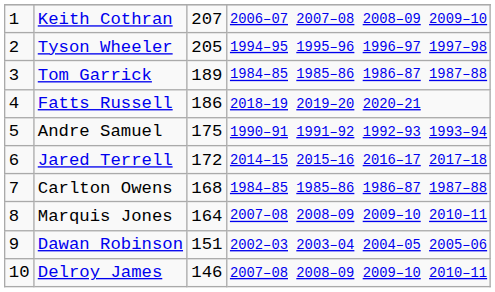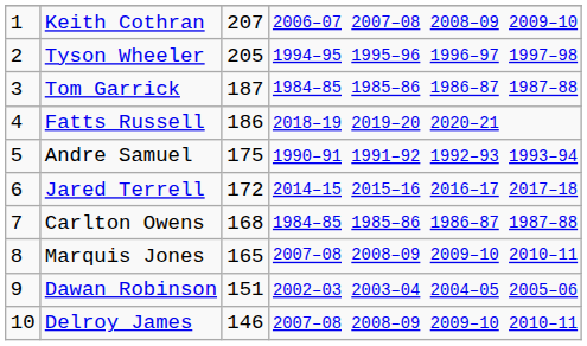Tom Garrick | column 3: 189 -> 187
Marquis Jones | column 3: 164 -> 165
